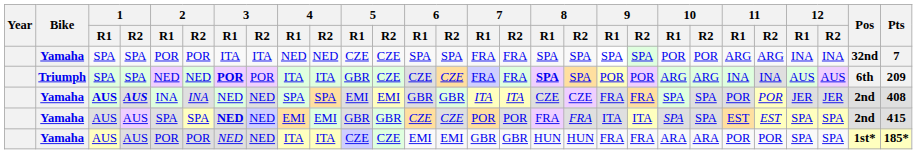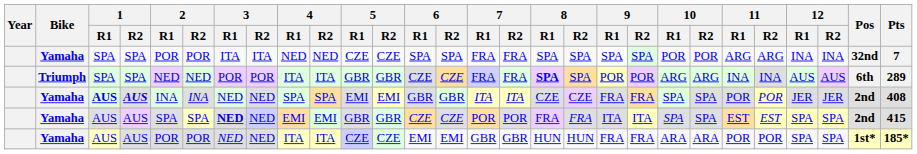Triumph | 3 / R1: bold -> normal
Triumph | 5 / R2: CZE -> GBR
Triumph | Pts: 209 -> 289
